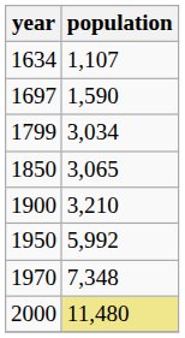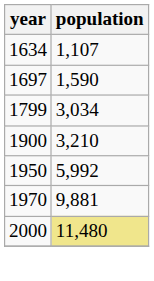- row: 1850 | 3,065
1970 | population: 7,348 -> 9,881
